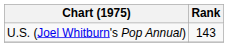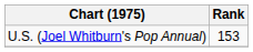U.S. (Joel Whitburn's Pop Annual) | Rank: 143 -> 153
